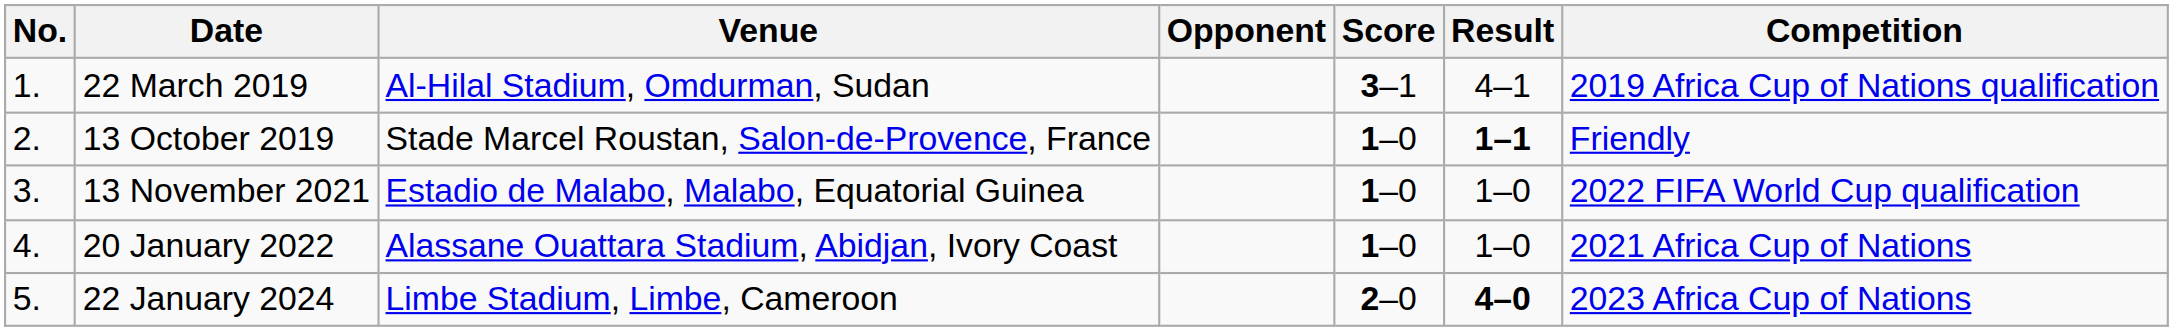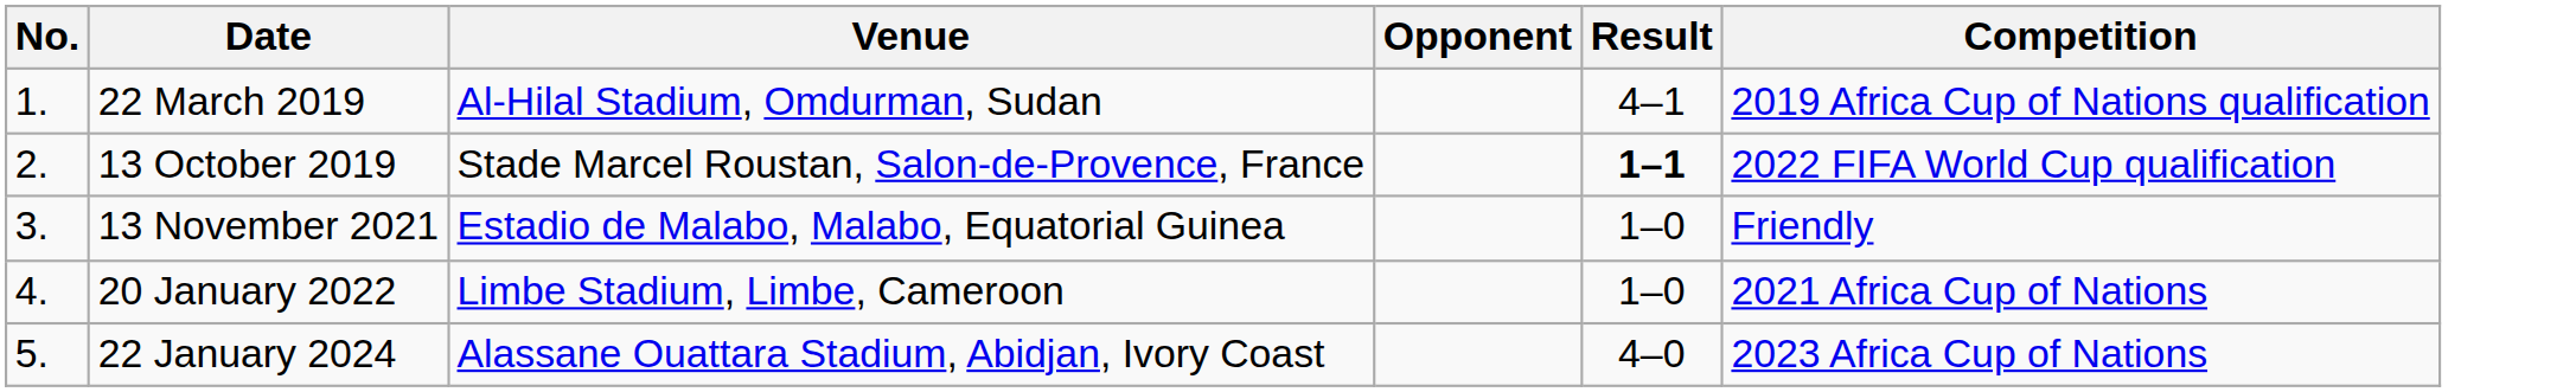- column: Score | 3–1 | 1–0 | 1–0 | 1–0 | 2–0
13 October 2019 | Competition: Friendly -> 2022 FIFA World Cup qualification
13 November 2021 | Competition: 2022 FIFA World Cup qualification -> Friendly
20 January 2022 | Venue: Alassane Ouattara Stadium, Abidjan, Ivory Coast -> Limbe Stadium, Limbe, Cameroon
22 January 2024 | Venue: Limbe Stadium, Limbe, Cameroon -> Alassane Ouattara Stadium, Abidjan, Ivory Coast
22 January 2024 | Result: bold -> normal
